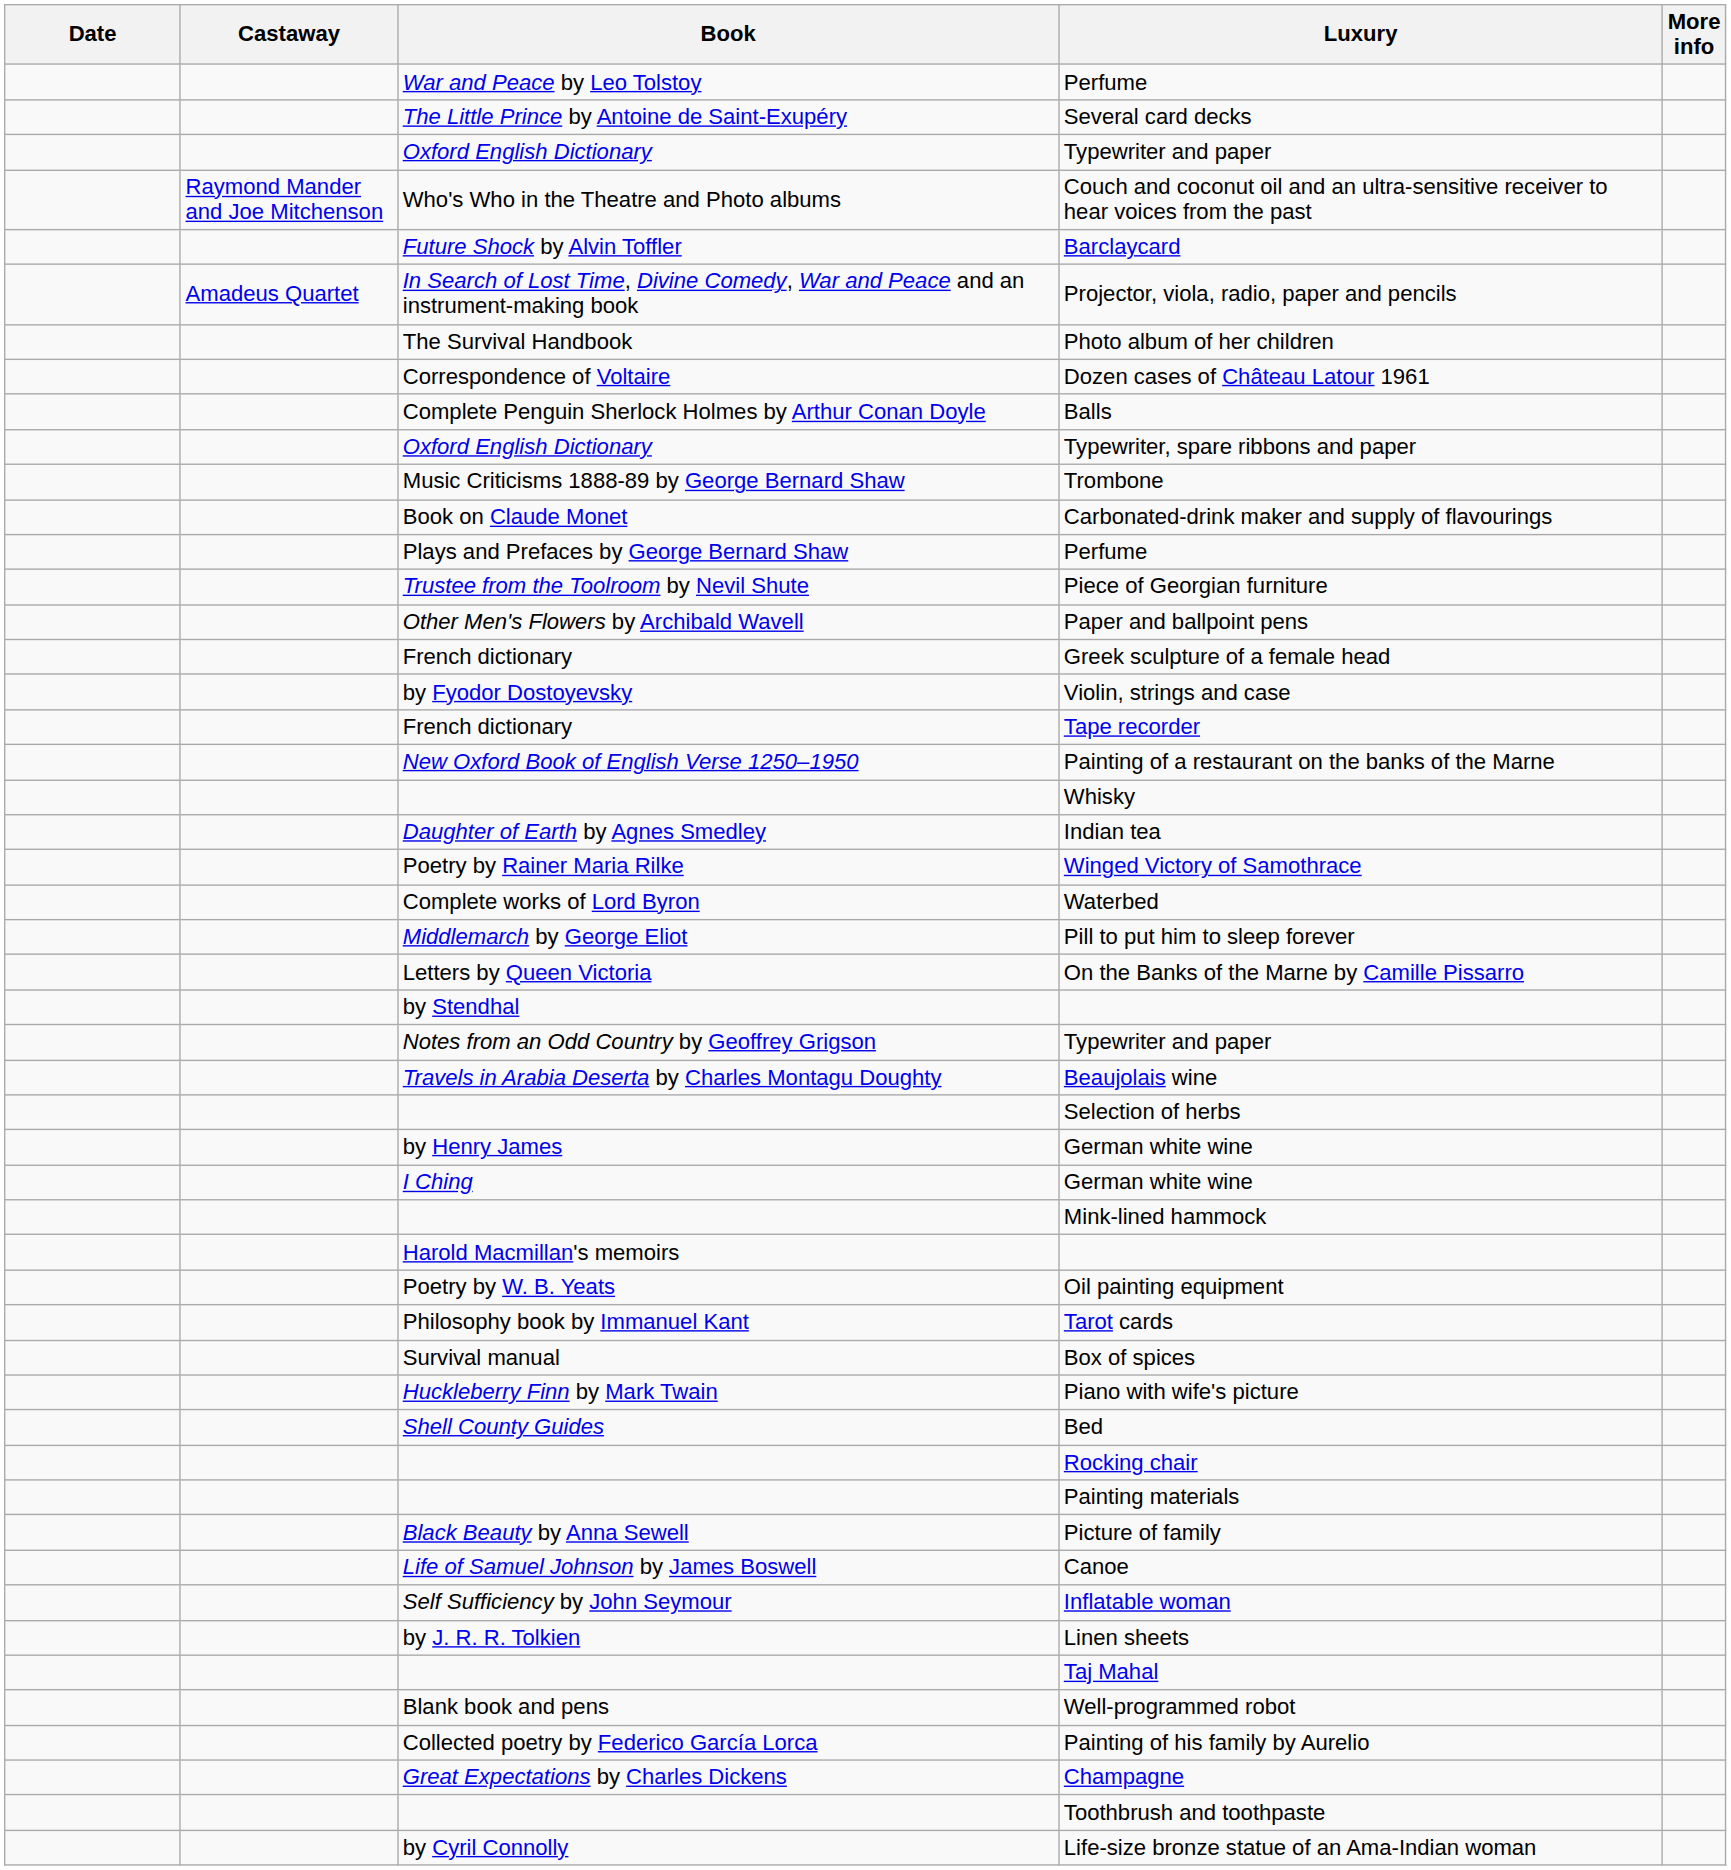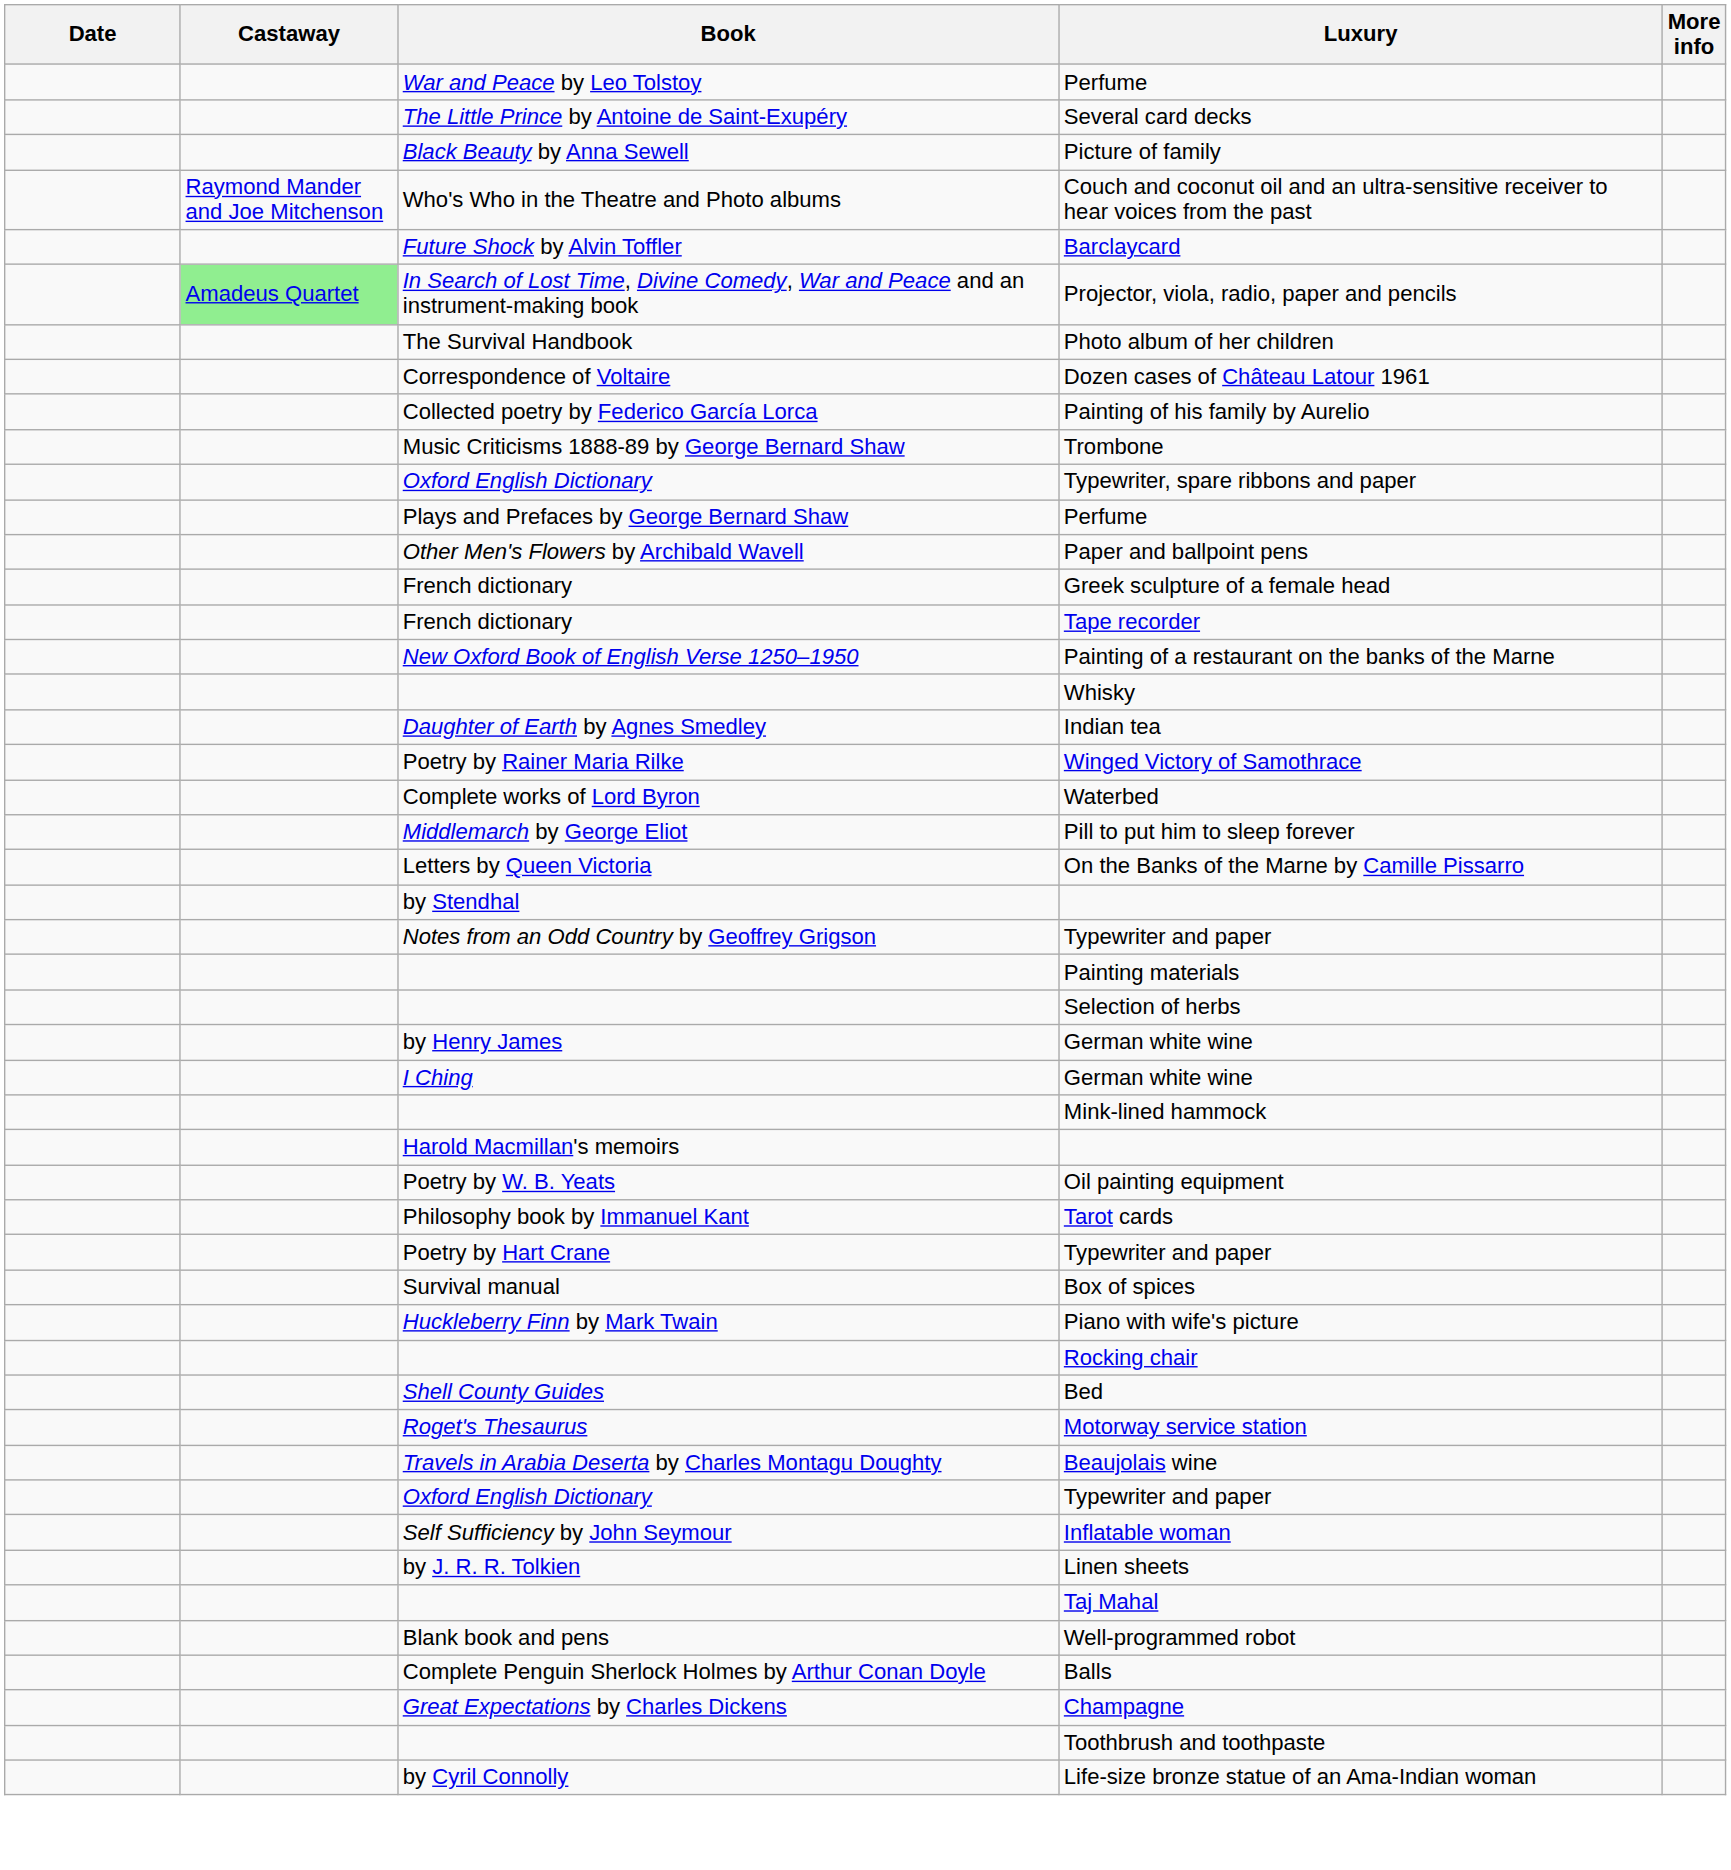rows swapped: Oxford English Dictionary / Typewriter and paper <-> Picture of family
Projector, viola, radio, paper and pencils | Castaway: no background -> lightgreen background
rows swapped: Painting of his family by Aurelio <-> Balls
rows swapped: Trombone <-> Typewriter, spare ribbons and paper
- row: Book on Claude Monet | Carbonated-drink maker and supply of flavourings
- row: Trustee from the Toolroom by Nevil Shute | Piece of Georgian furniture
- row: by Fyodor Dostoyevsky | Violin, strings and case
rows swapped: Painting materials <-> Beaujolais wine
+ row: Poetry by Hart Crane | Typewriter and paper
rows swapped: Bed <-> Rocking chair
+ row: Roget's Thesaurus | Motorway service station
- row: Life of Samuel Johnson by James Boswell | Canoe
